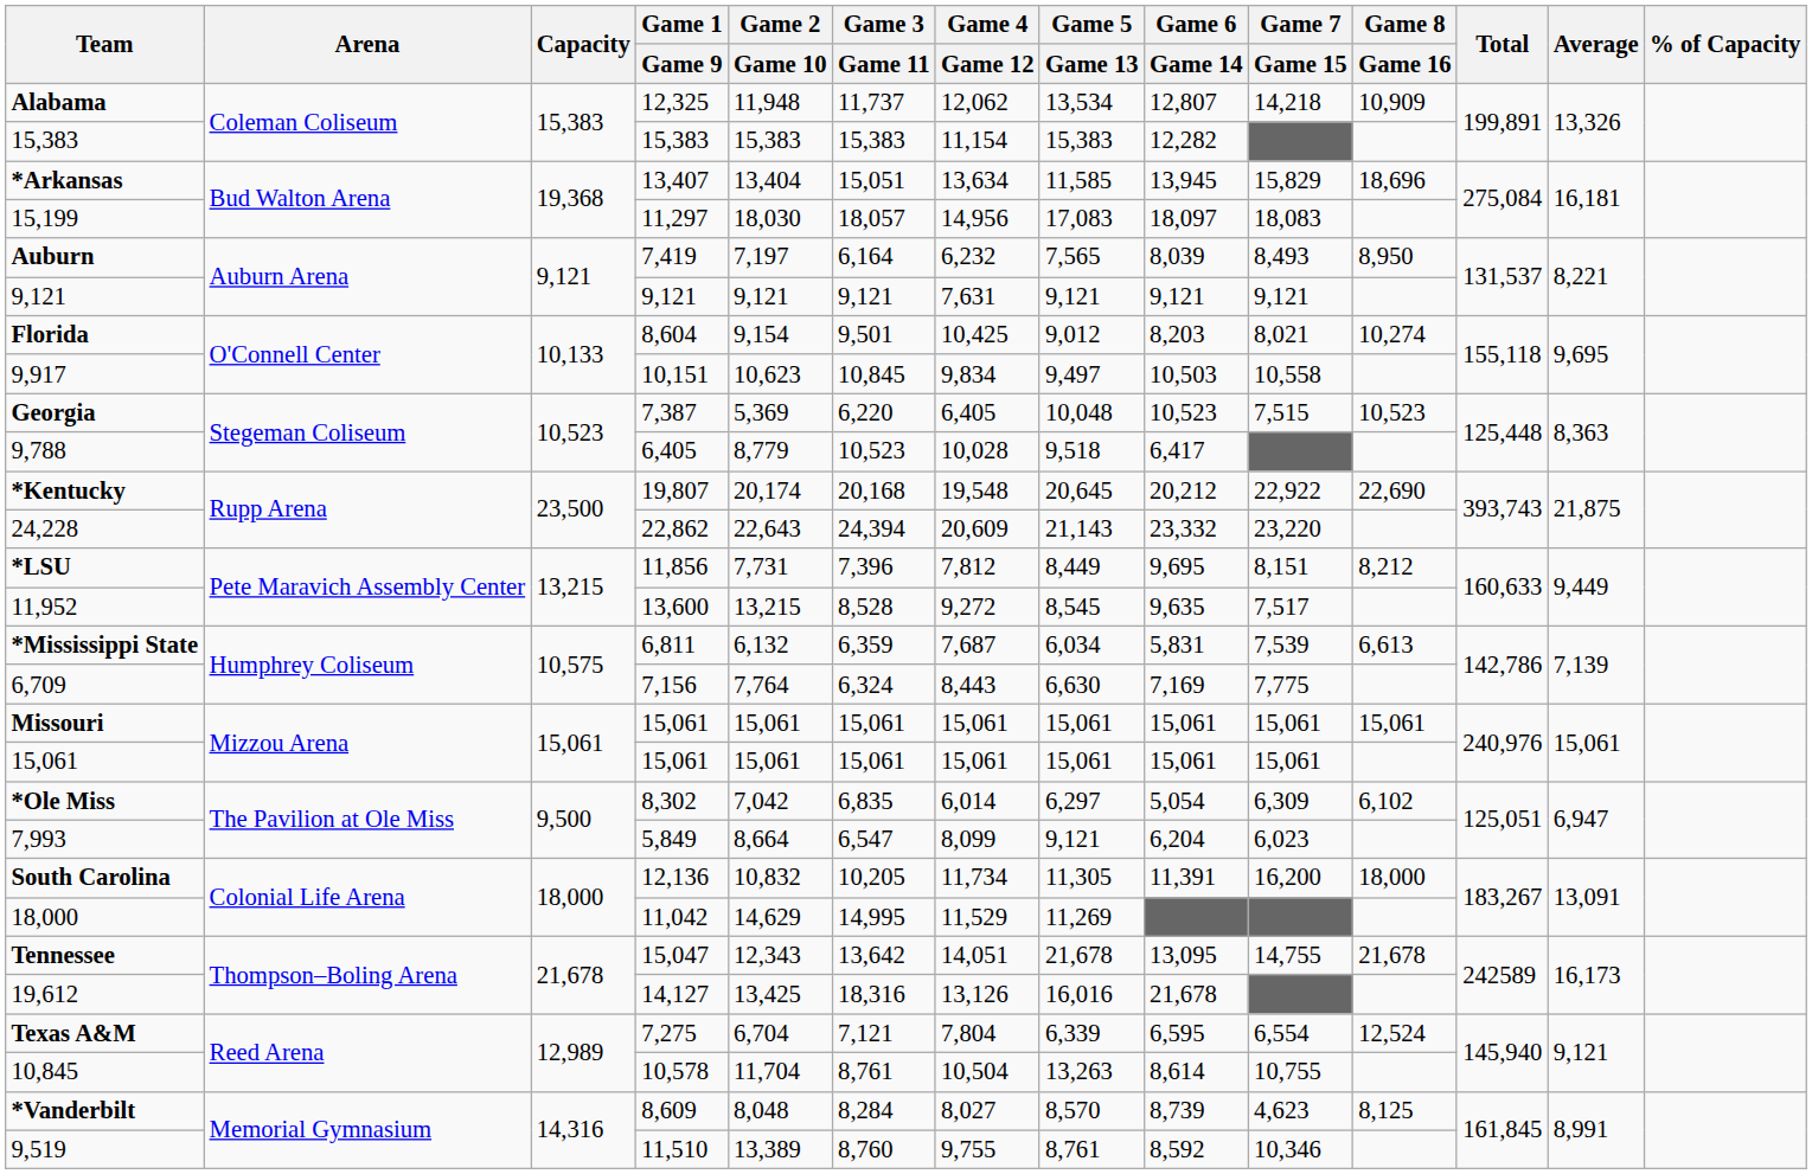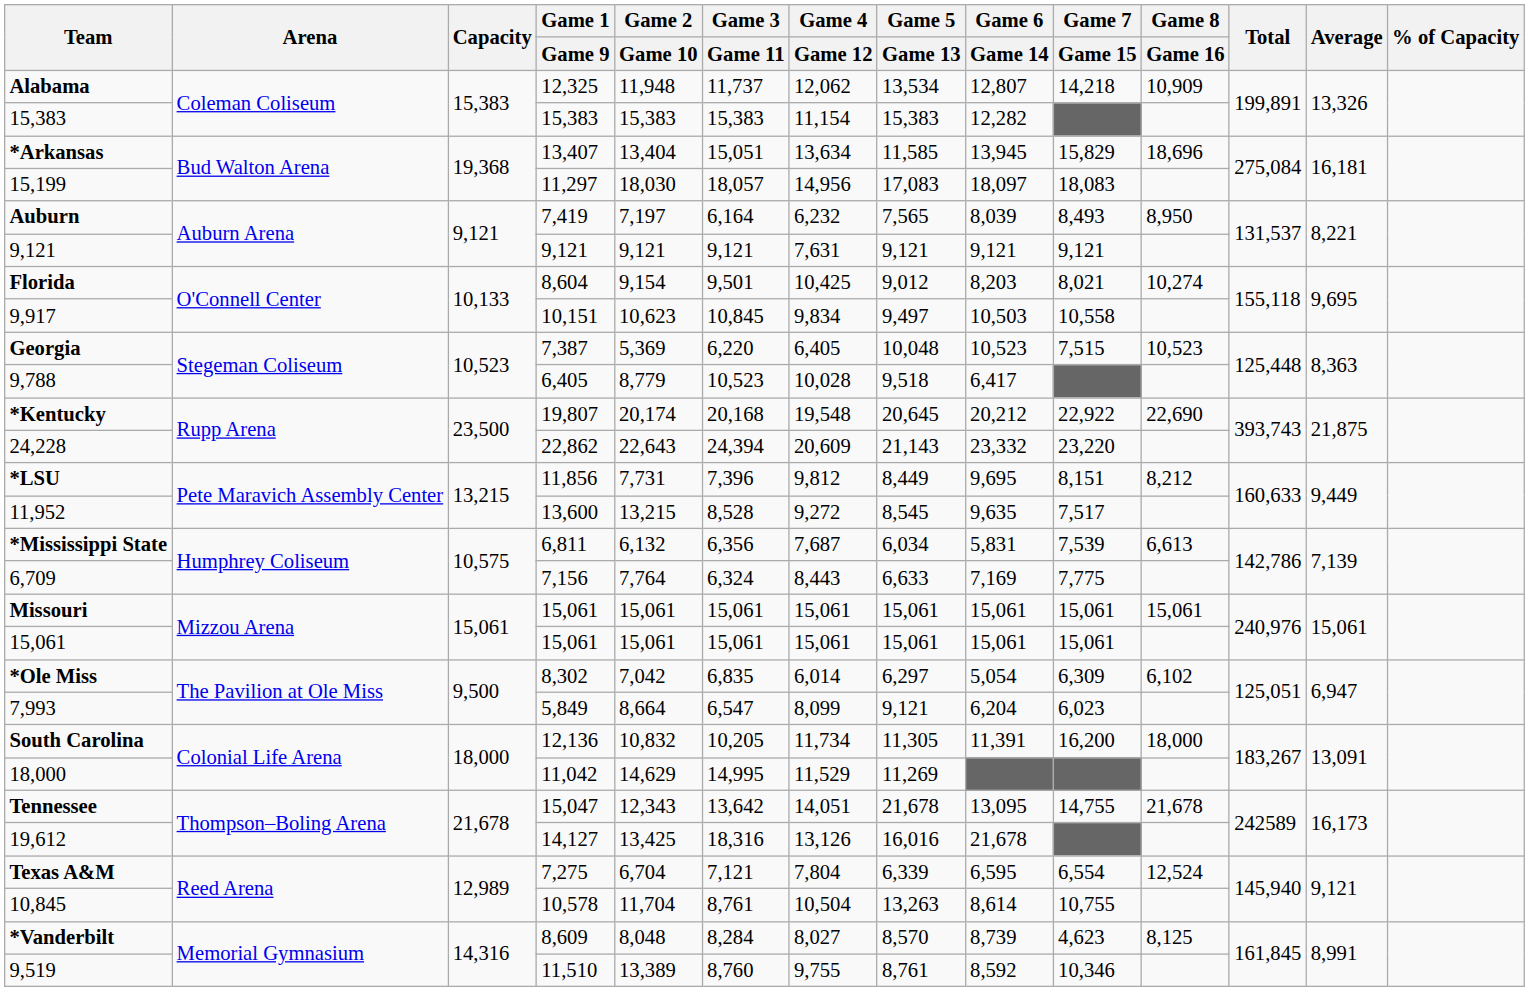*LSU | Game 4 / Game 12: 7,812 -> 9,812
*Mississippi State | Game 3 / Game 11: 6,359 -> 6,356
6,709 | Game 5 / Game 13: 6,630 -> 6,633
